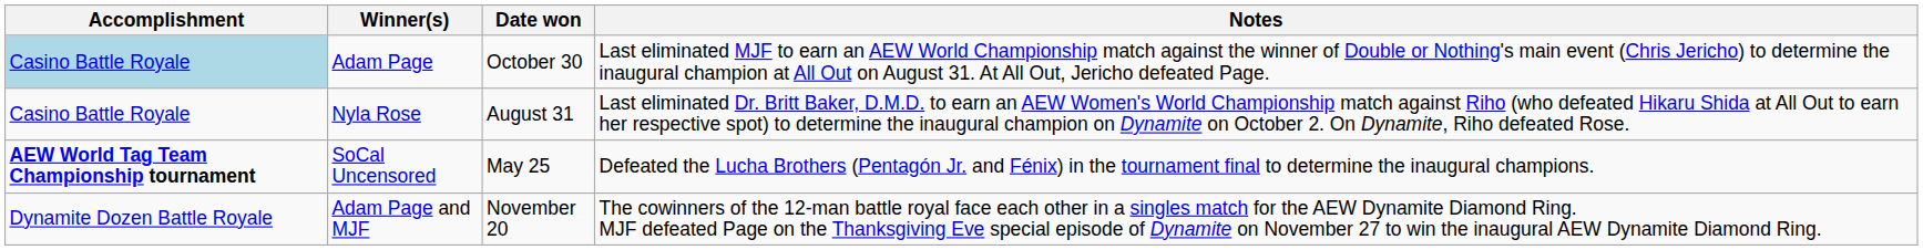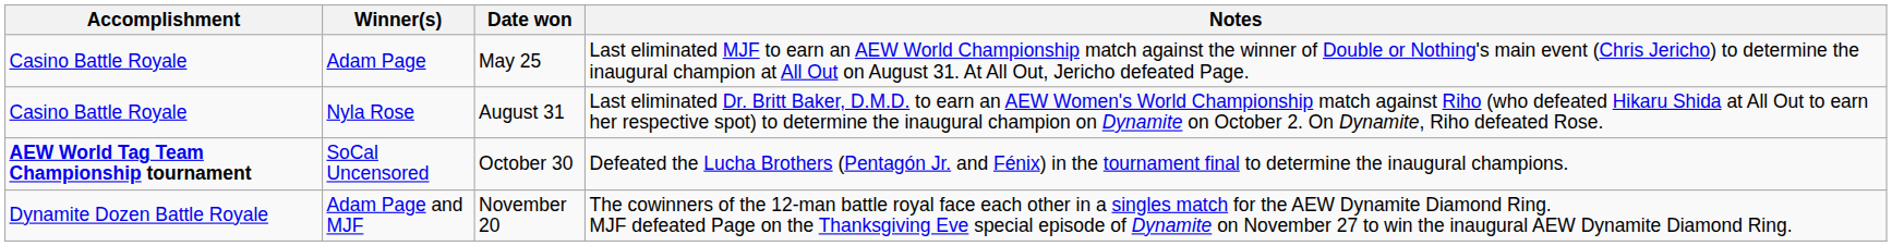Adam Page | Accomplishment: lightblue background -> no background
Adam Page | Date won: October 30 -> May 25
SoCal Uncensored | Date won: May 25 -> October 30
